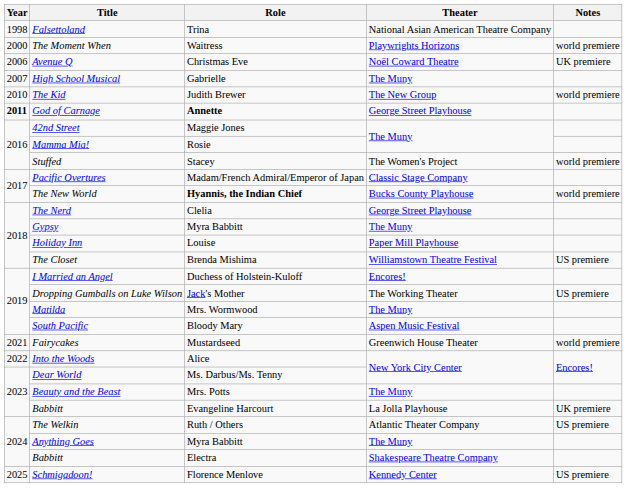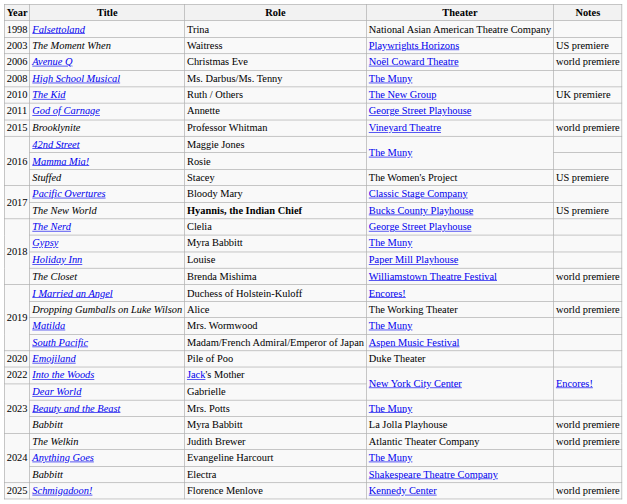The Moment When | Year: 2000 -> 2003
The Moment When | Notes: world premiere -> US premiere
Avenue Q | Notes: UK premiere -> world premiere
High School Musical | Year: 2007 -> 2008
High School Musical | Role: Gabrielle -> Ms. Darbus/Ms. Tenny
The Kid | Role: Judith Brewer -> Ruth / Others
The Kid | Notes: world premiere -> UK premiere
God of Carnage | Year: bold -> normal
God of Carnage | Role: bold -> normal
+ row: 2015 | Brooklynite | Professor Whitman | Vineyard Theatre | world premiere
Stuffed | Notes: world premiere -> US premiere
Pacific Overtures | Role: Madam/French Admiral/Emperor of Japan -> Bloody Mary
The New World | Notes: world premiere -> US premiere
The Closet | Notes: US premiere -> world premiere
Dropping Gumballs on Luke Wilson | Role: Jack's Mother -> Alice
Dropping Gumballs on Luke Wilson | Notes: US premiere -> world premiere
South Pacific | Role: Bloody Mary -> Madam/French Admiral/Emperor of Japan
+ row: 2020 | Emojiland | Pile of Poo | Duke Theater
- row: 2021 | Fairycakes | Mustardseed | Greenwich House Theater | world premiere
Into the Woods | Role: Alice -> Jack's Mother
Dear World | Role: Ms. Darbus/Ms. Tenny -> Gabrielle
Babbitt / La Jolla Playhouse | Role: Evangeline Harcourt -> Myra Babbitt
Babbitt / La Jolla Playhouse | Notes: UK premiere -> world premiere
The Welkin | Role: Ruth / Others -> Judith Brewer
The Welkin | Notes: US premiere -> world premiere
Anything Goes | Role: Myra Babbitt -> Evangeline Harcourt
Schmigadoon! | Notes: US premiere -> world premiere
